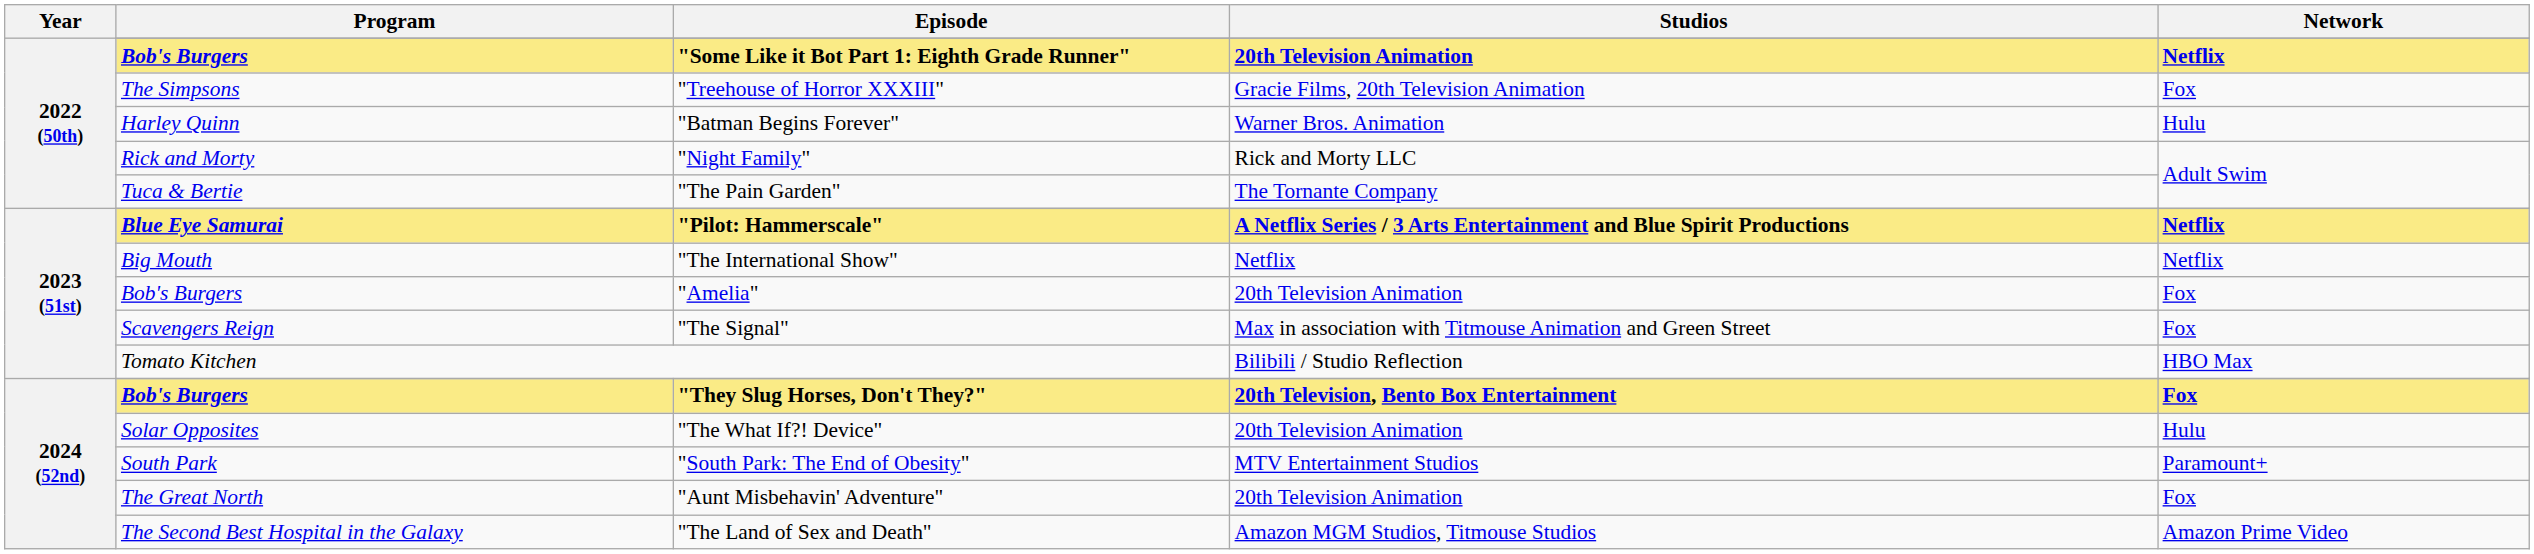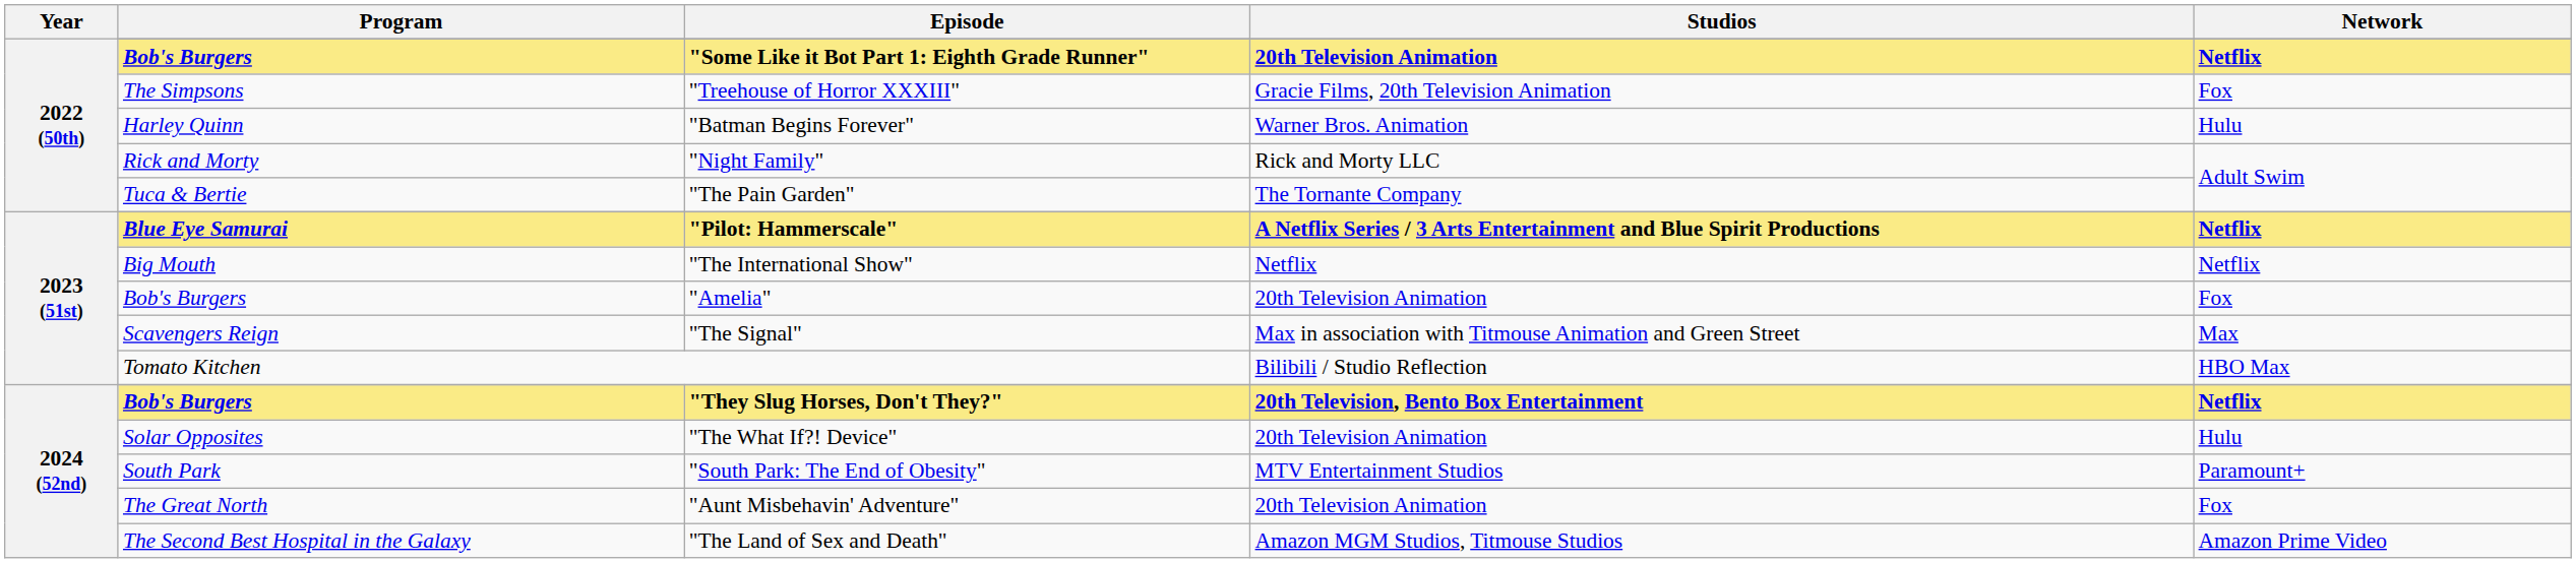"The Signal" | Network: Fox -> Max
"They Slug Horses, Don't They?" | Network: Fox -> Netflix
